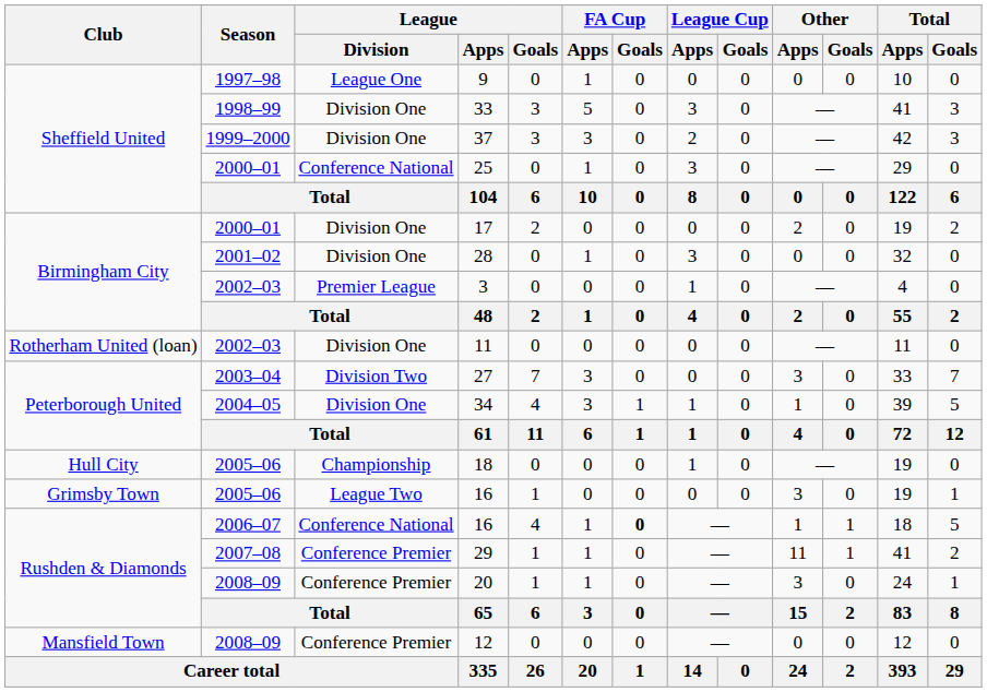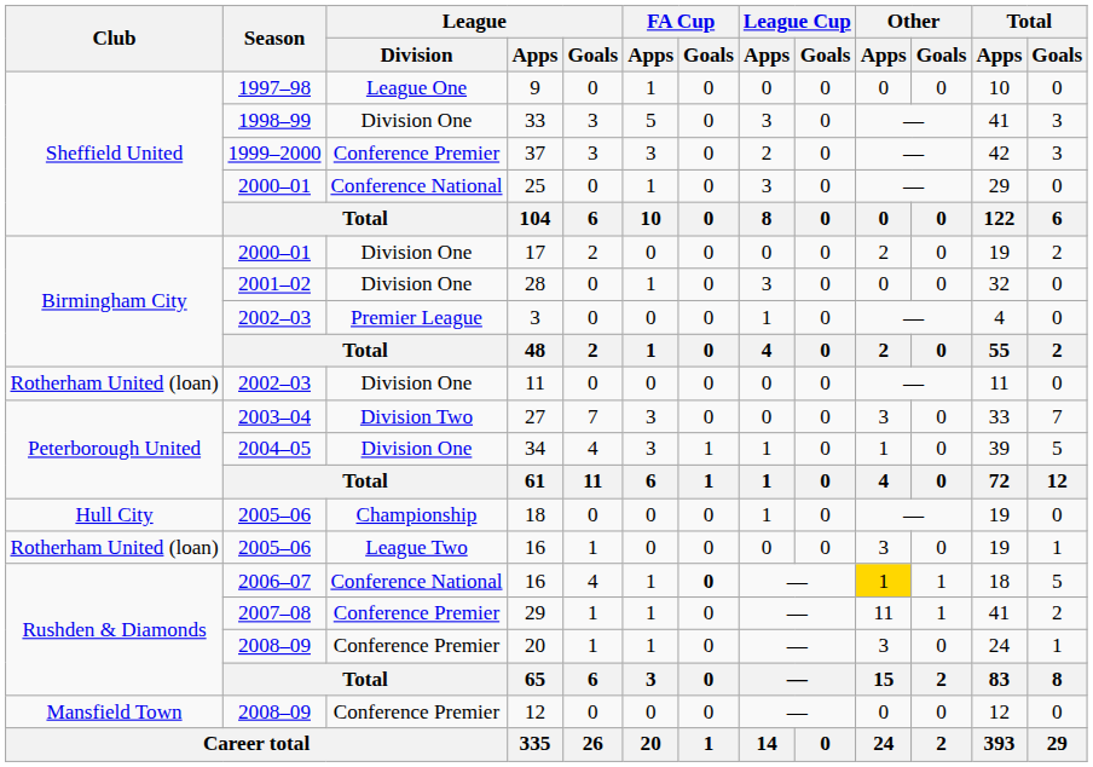37 | League / Division: Division One -> Conference Premier
2005–06 / 16 | Club: Grimsby Town -> Rotherham United (loan)
2006–07 / 16 | Other / Apps: no background -> gold background
